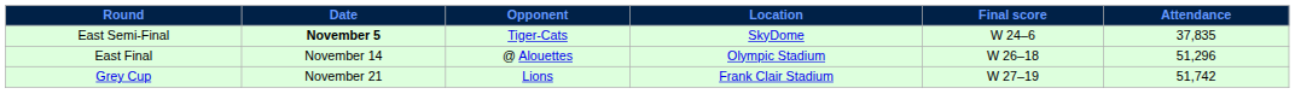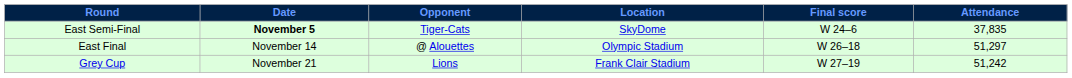East Final | Attendance: 51,296 -> 51,297
Grey Cup | Attendance: 51,742 -> 51,242
